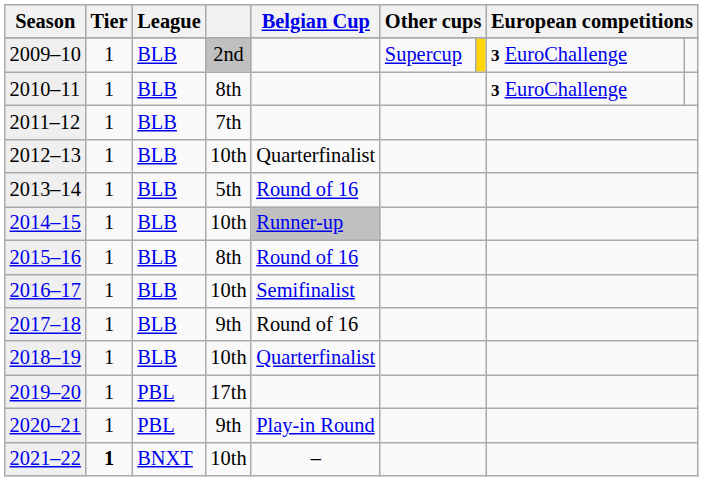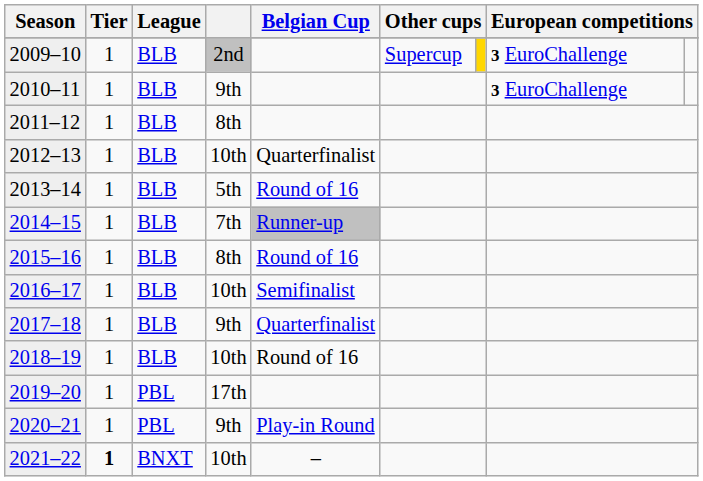2010–11 | column 4: 8th -> 9th
2011–12 | column 4: 7th -> 8th
2014–15 | column 4: 10th -> 7th
2017–18 | Belgian Cup: Round of 16 -> Quarterfinalist
2018–19 | Belgian Cup: Quarterfinalist -> Round of 16
